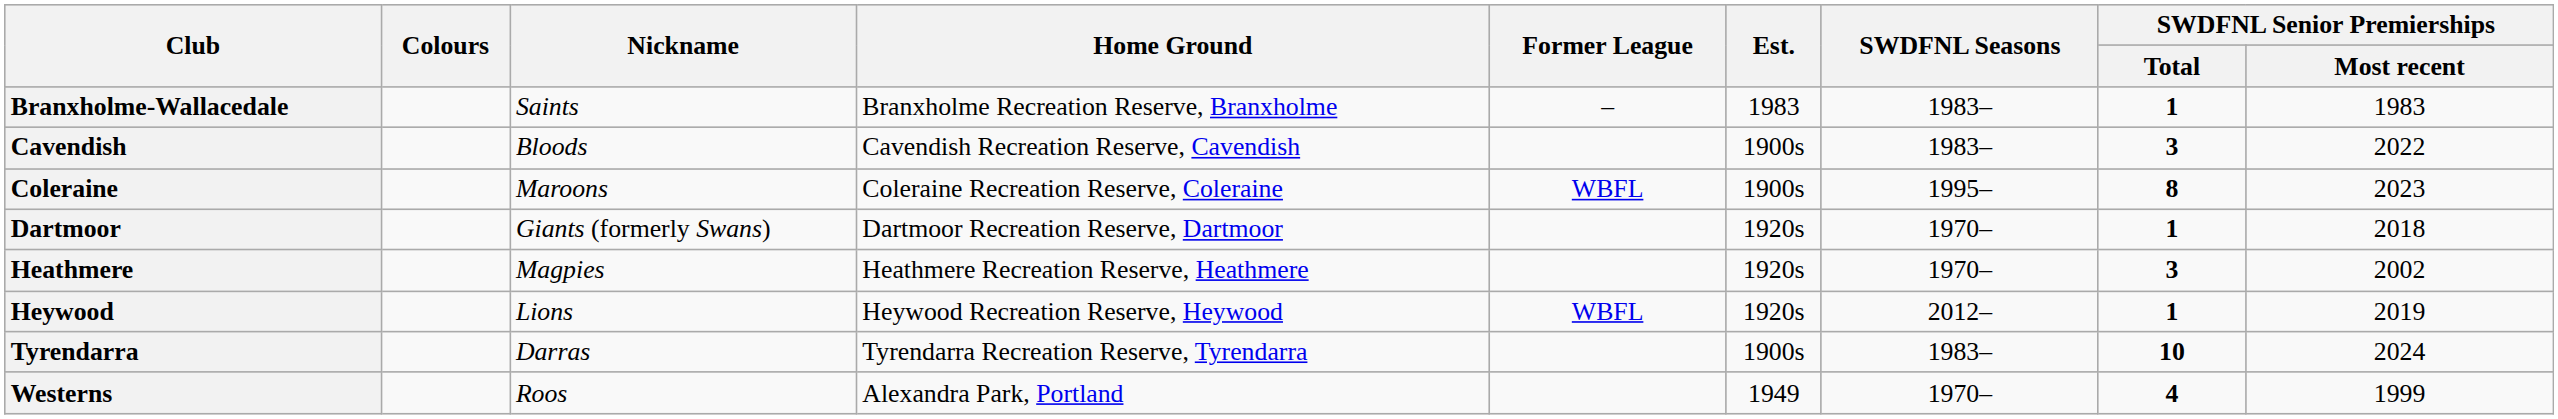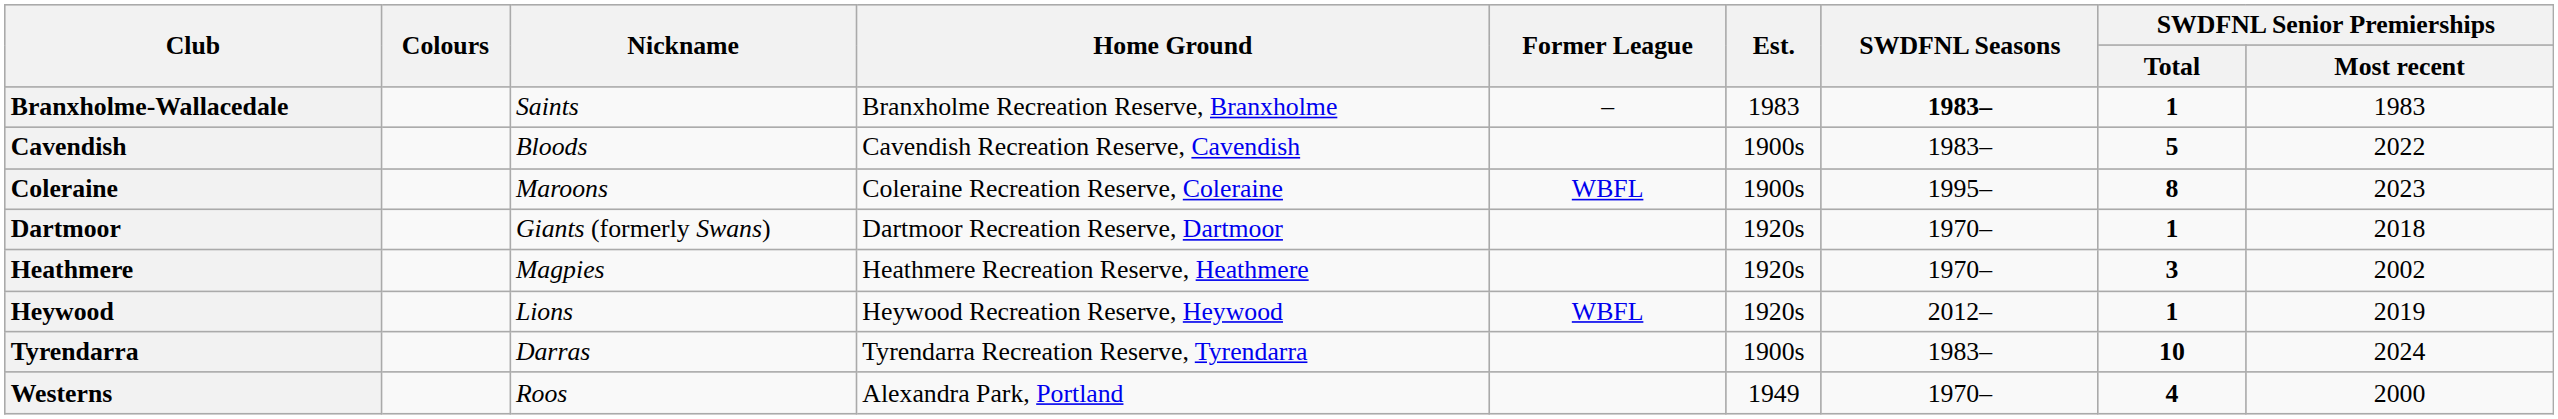Branxholme-Wallacedale | SWDFNL Seasons: normal -> bold
Cavendish | SWDFNL Senior Premierships / Total: 3 -> 5
Westerns | SWDFNL Senior Premierships / Most recent: 1999 -> 2000
